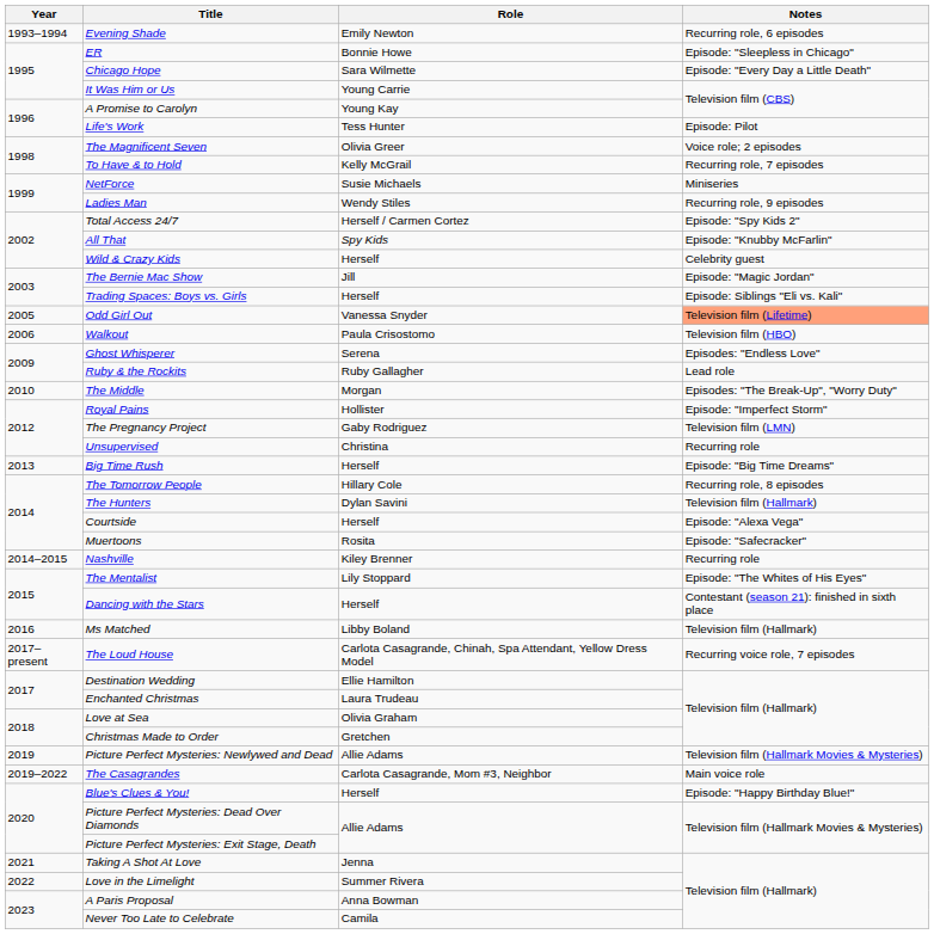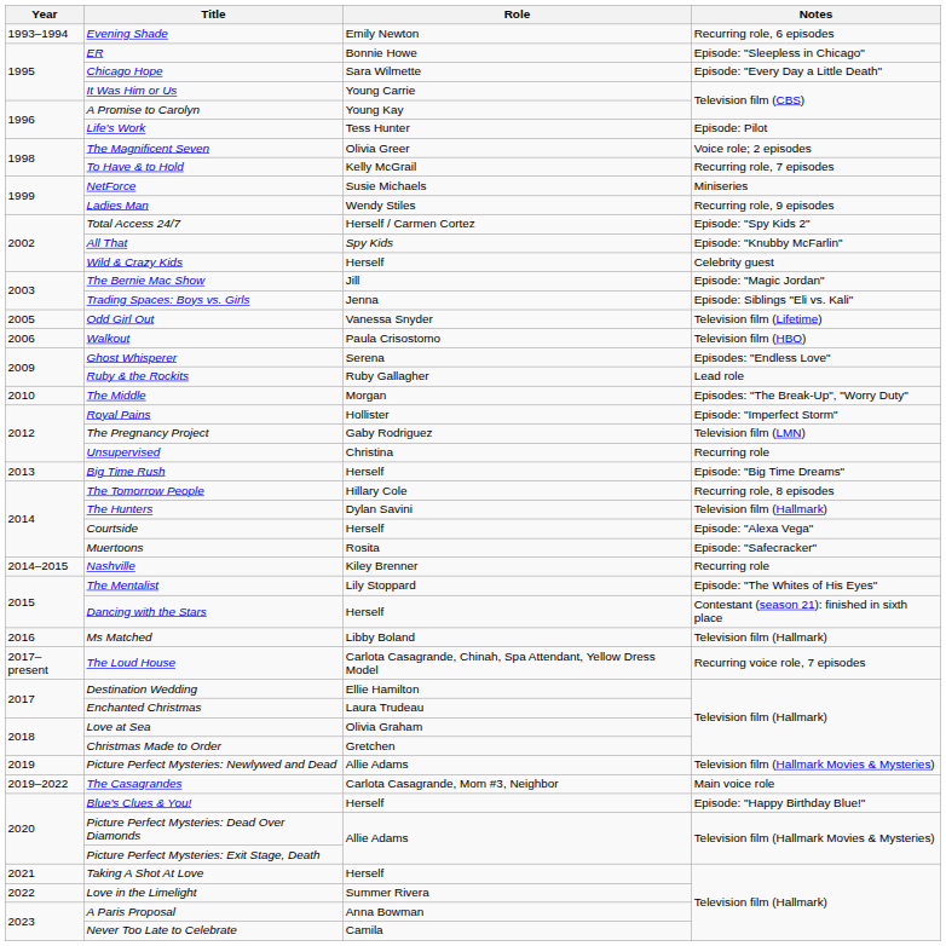Trading Spaces: Boys vs. Girls | Role: Herself -> Jenna
Odd Girl Out | Notes: lightsalmon background -> no background
Taking A Shot At Love | Role: Jenna -> Herself
